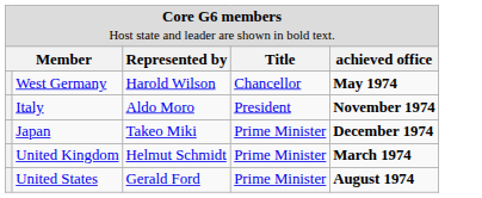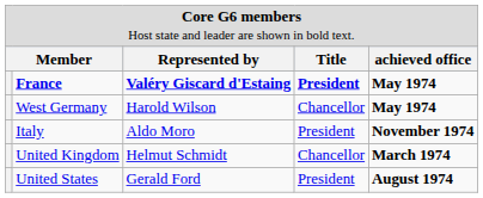+ row: France | Valéry Giscard d'Estaing | President | May 1974
- row: Japan | Takeo Miki | Prime Minister | December 1974
United Kingdom | column 4: Prime Minister -> Chancellor
United States | column 4: Prime Minister -> President
